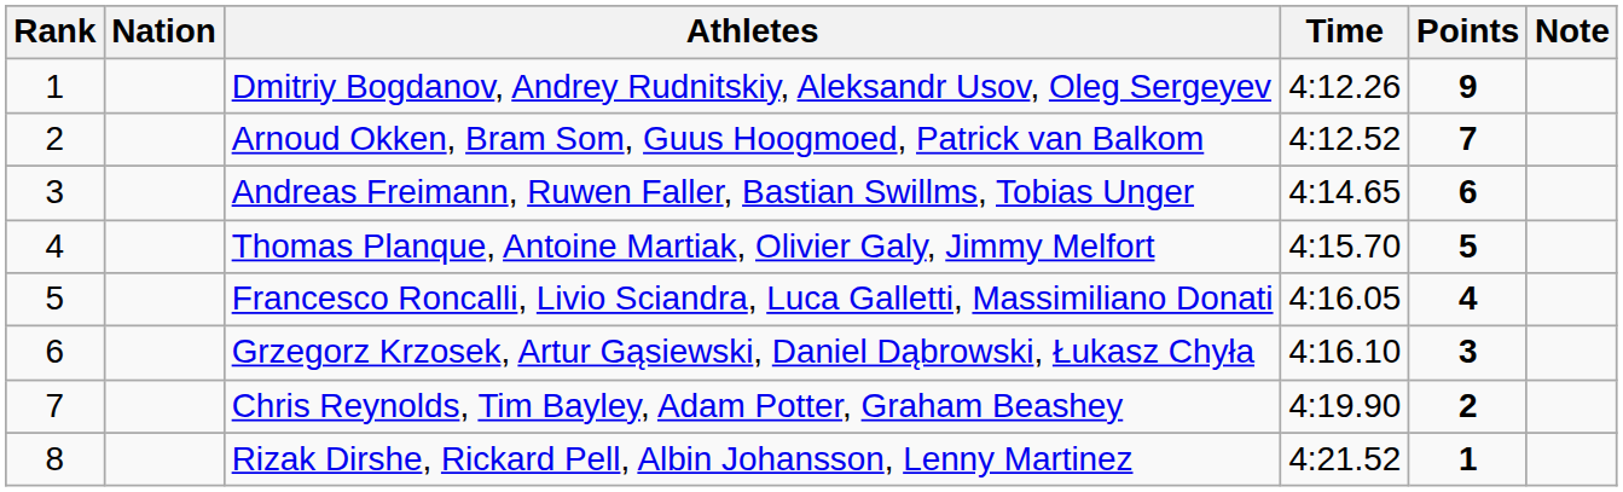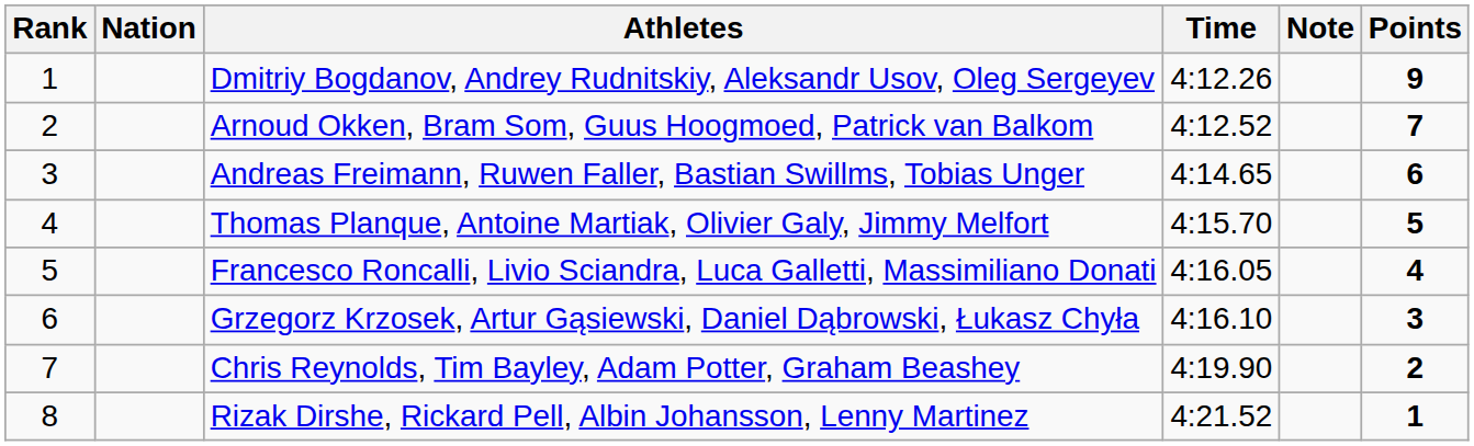columns swapped: Note <-> Points
